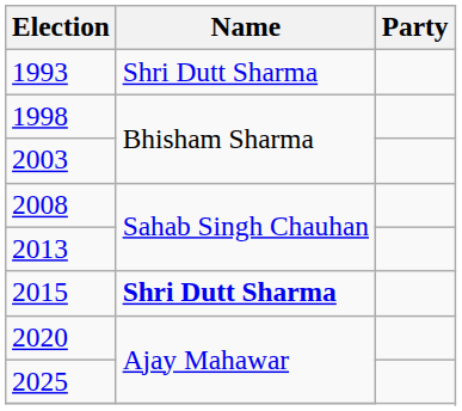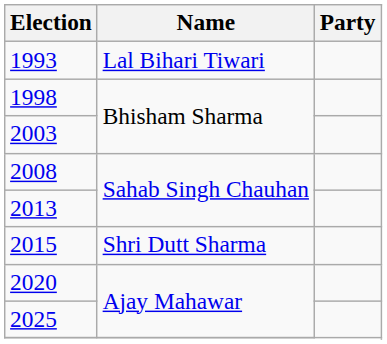1993 | Name: Shri Dutt Sharma -> Lal Bihari Tiwari
2015 | Name: bold -> normal
